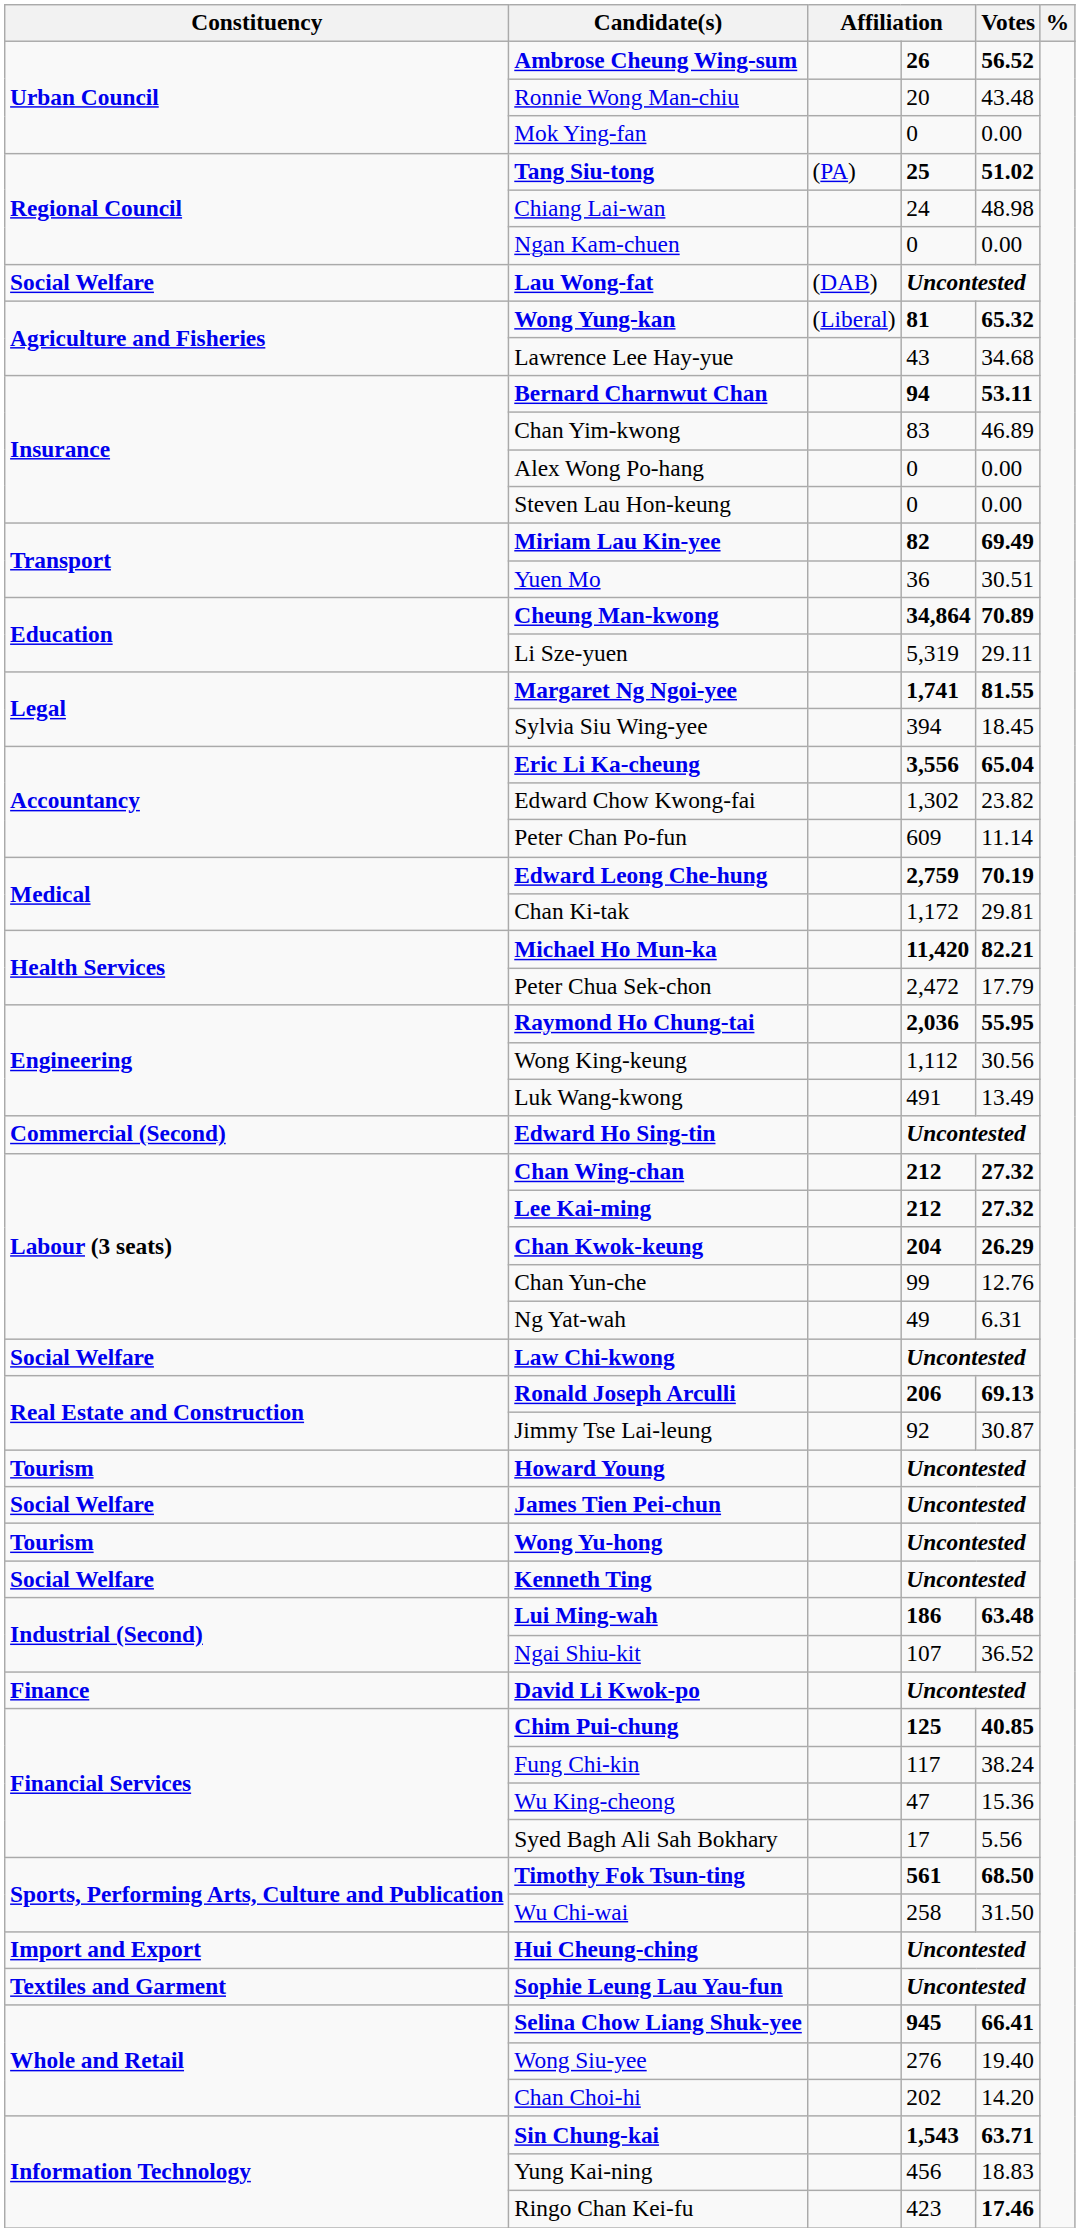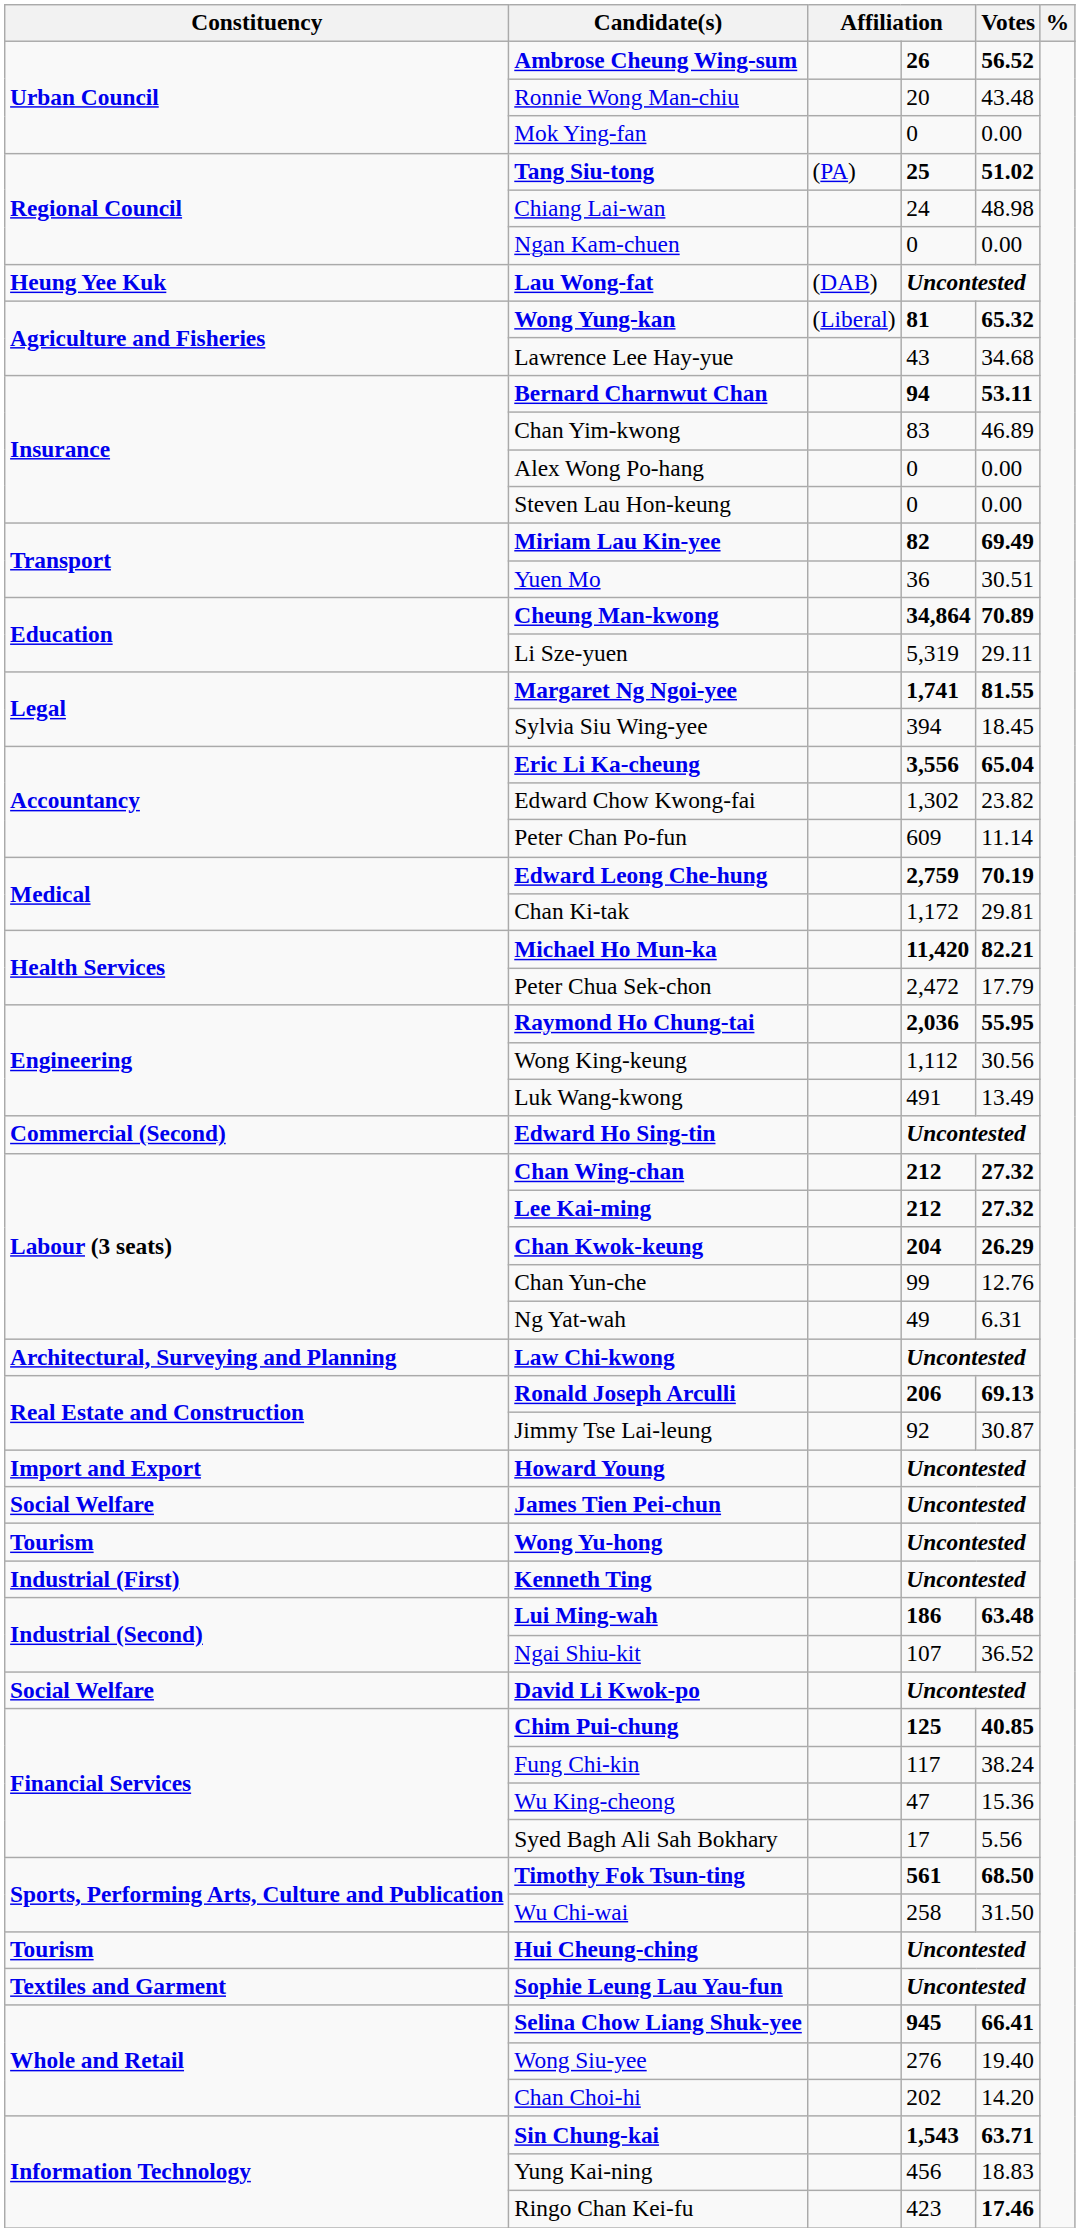Lau Wong-fat | Constituency: Social Welfare -> Heung Yee Kuk
Law Chi-kwong | Constituency: Social Welfare -> Architectural, Surveying and Planning
Howard Young | Constituency: Tourism -> Import and Export
Kenneth Ting | Constituency: Social Welfare -> Industrial (First)
David Li Kwok-po | Constituency: Finance -> Social Welfare
Hui Cheung-ching | Constituency: Import and Export -> Tourism
